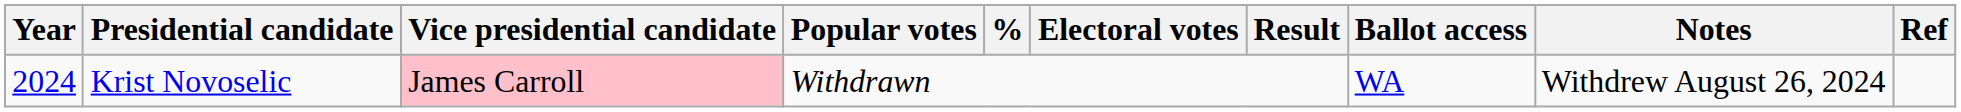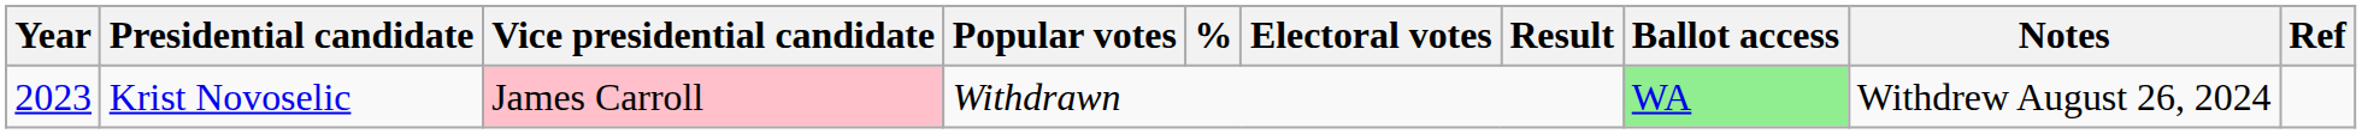Krist Novoselic | Year: 2024 -> 2023
Krist Novoselic | Ballot access: no background -> lightgreen background
